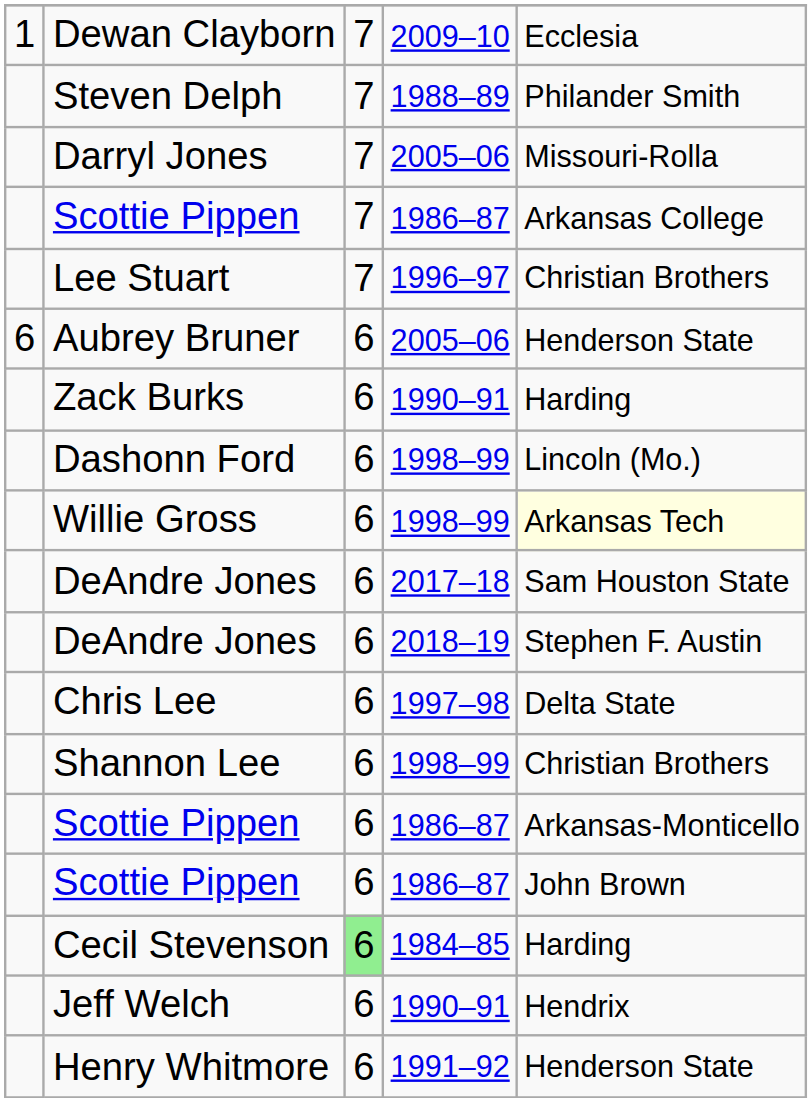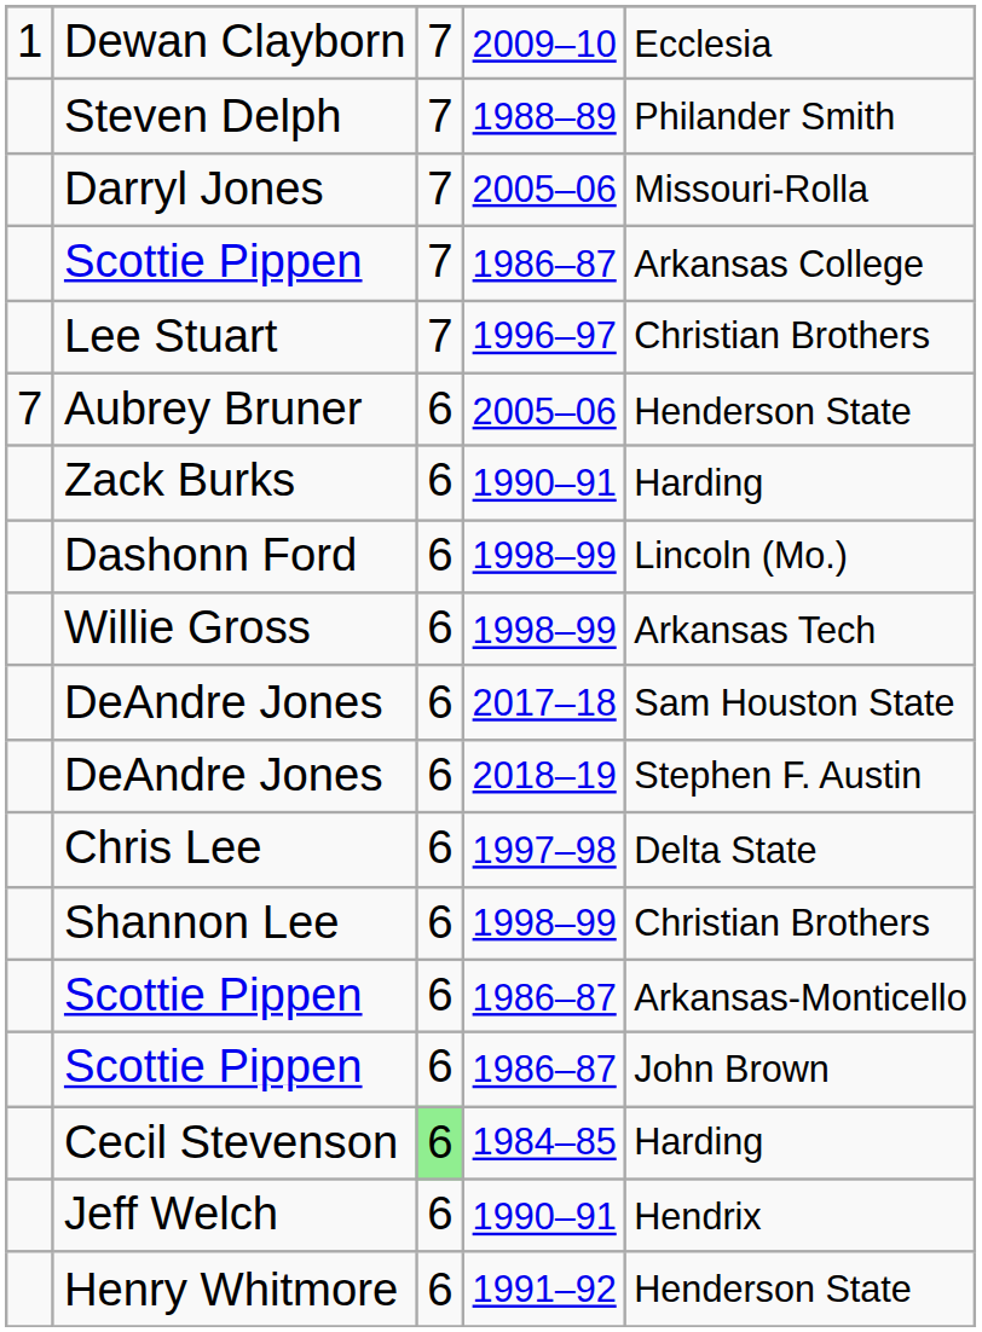Aubrey Bruner | column 1: 6 -> 7
Willie Gross | column 5: lightyellow background -> no background
